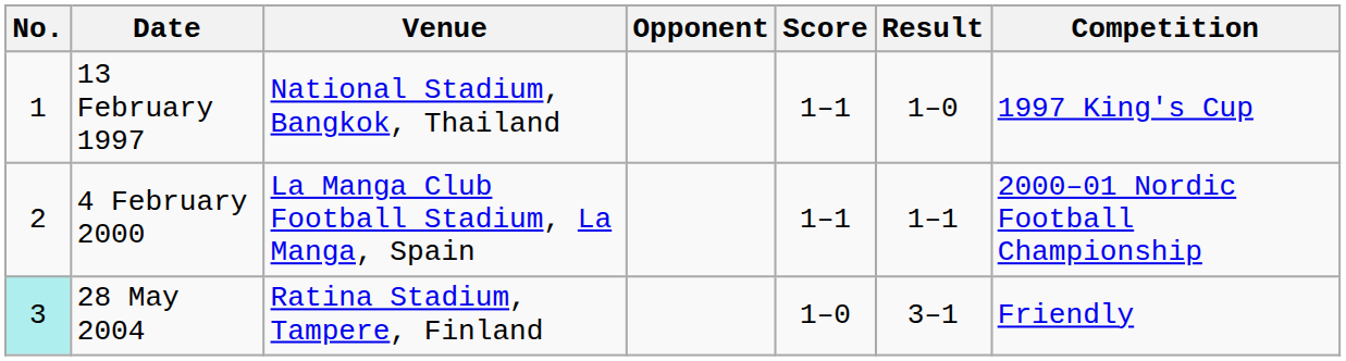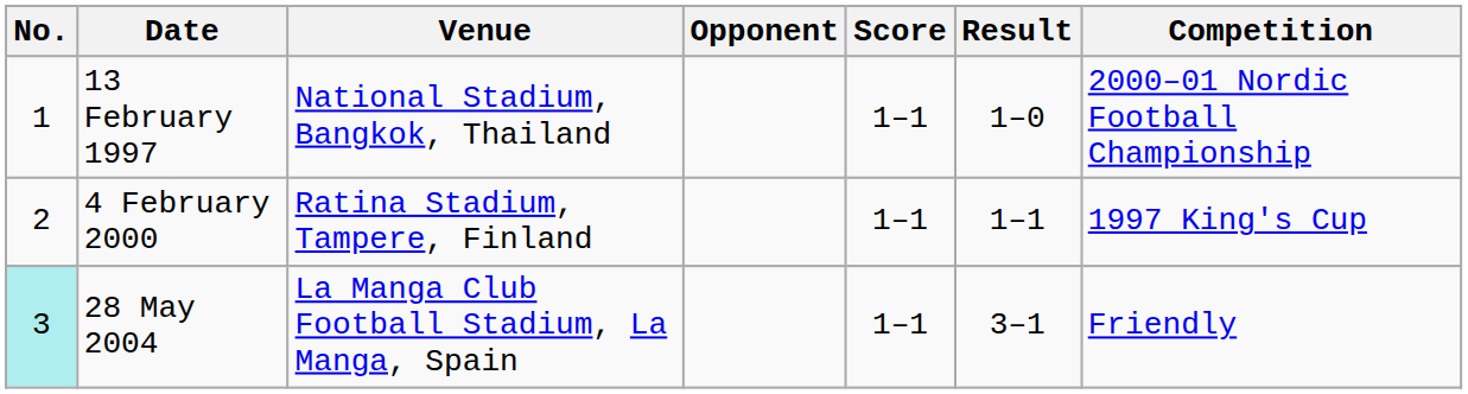13 February 1997 | Competition: 1997 King's Cup -> 2000–01 Nordic Football Championship
4 February 2000 | Venue: La Manga Club Football Stadium, La Manga, Spain -> Ratina Stadium, Tampere, Finland
4 February 2000 | Competition: 2000–01 Nordic Football Championship -> 1997 King's Cup
28 May 2004 | Venue: Ratina Stadium, Tampere, Finland -> La Manga Club Football Stadium, La Manga, Spain
28 May 2004 | Score: 1–0 -> 1–1
